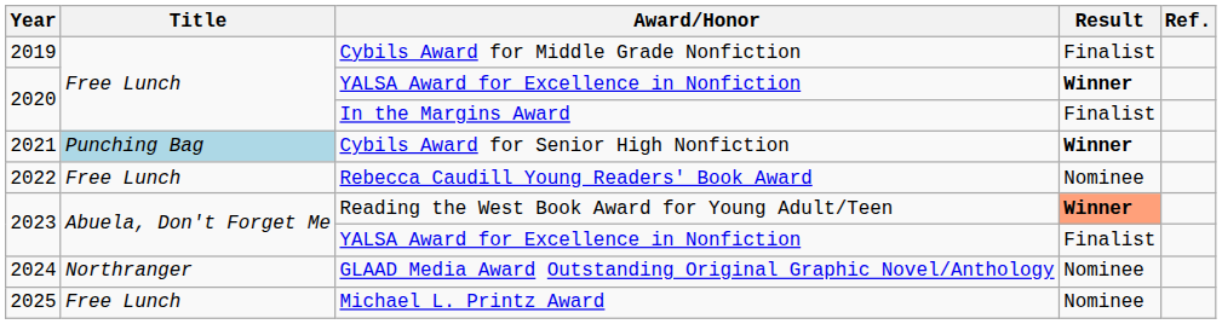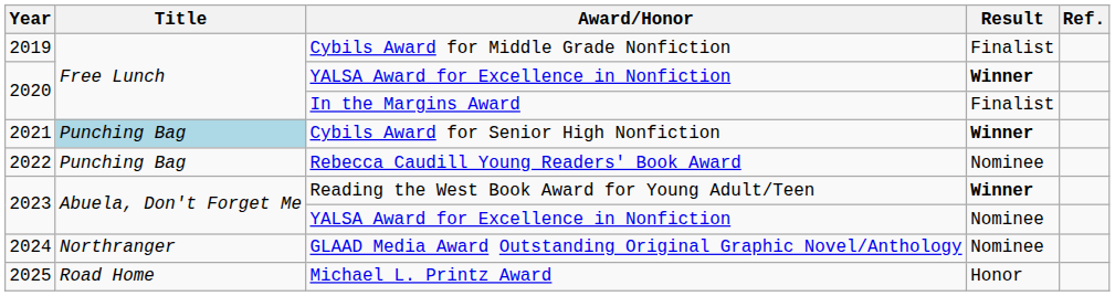Rebecca Caudill Young Readers' Book Award | Title: Free Lunch -> Punching Bag
Reading the West Book Award for Young Adult/Teen | Result: lightsalmon background -> no background
2023 / YALSA Award for Excellence in Nonfiction | Result: Finalist -> Nominee
Michael L. Printz Award | Title: Free Lunch -> Road Home
Michael L. Printz Award | Result: Nominee -> Honor
